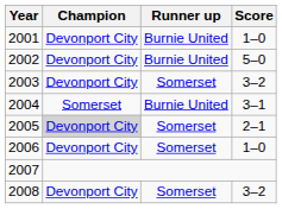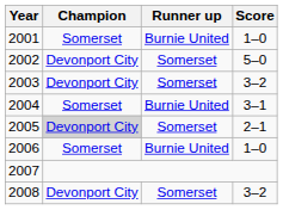2001 | Champion: Devonport City -> Somerset
2002 | Runner up: Burnie United -> Somerset
2006 | Champion: Devonport City -> Somerset
2006 | Runner up: Somerset -> Burnie United
